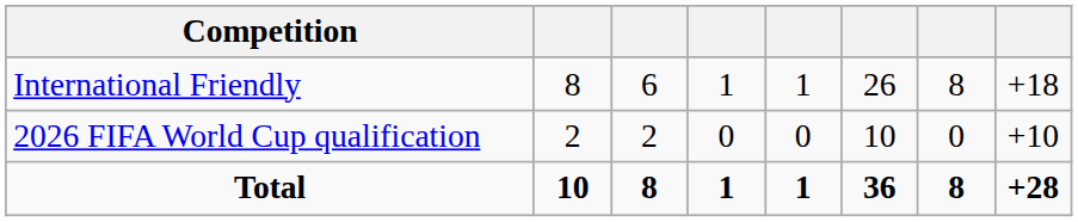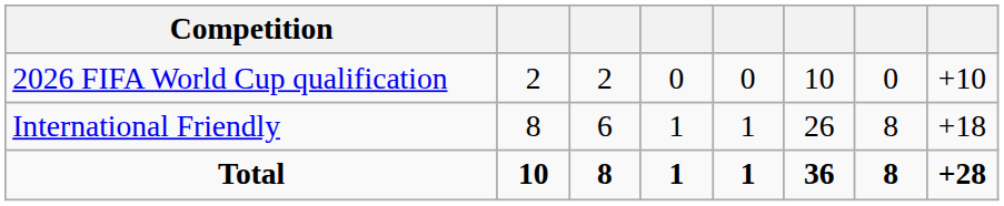rows swapped: International Friendly <-> 2026 FIFA World Cup qualification
